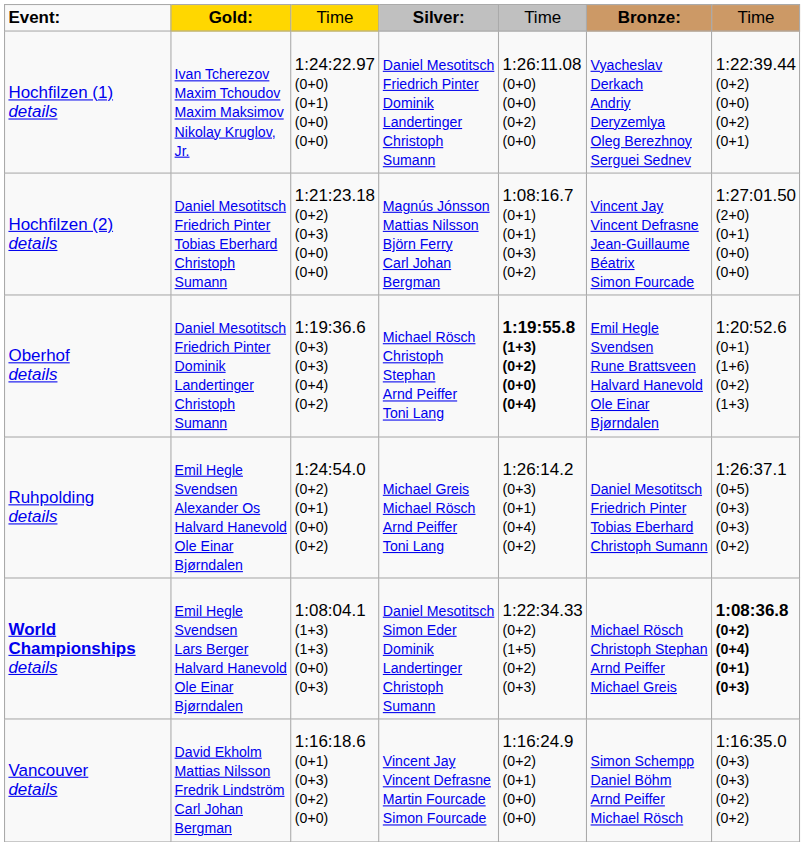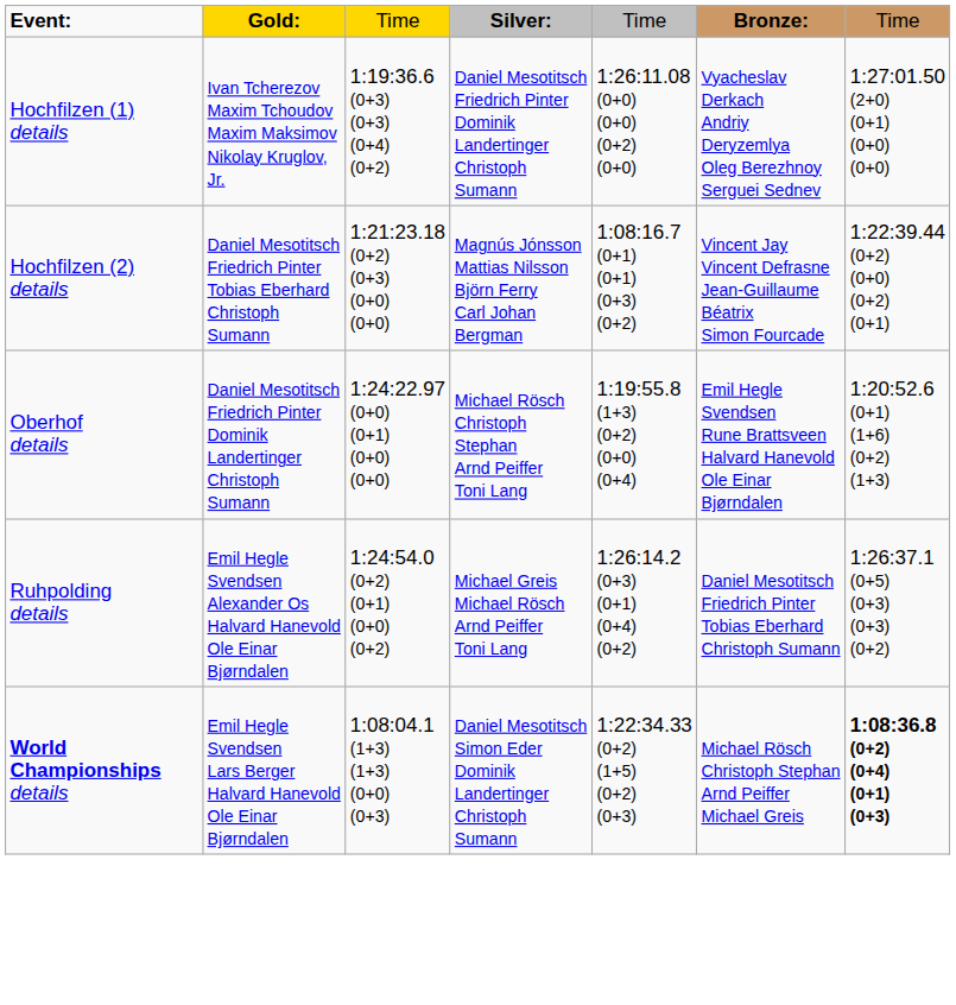Hochfilzen (1) details | column 3: 1:24:22.97 (0+0) (0+1) (0+0) (0+0) -> 1:19:36.6 (0+3) (0+3) (0+4) (0+2)
Hochfilzen (1) details | column 7: 1:22:39.44 (0+2) (0+0) (0+2) (0+1) -> 1:27:01.50 (2+0) (0+1) (0+0) (0+0)
Hochfilzen (2) details | column 7: 1:27:01.50 (2+0) (0+1) (0+0) (0+0) -> 1:22:39.44 (0+2) (0+0) (0+2) (0+1)
Oberhof details | column 3: 1:19:36.6 (0+3) (0+3) (0+4) (0+2) -> 1:24:22.97 (0+0) (0+1) (0+0) (0+0)
Oberhof details | column 5: bold -> normal
- row: Vancouver details | David Ekholm Mattias Nilsson Fredrik Lindström Carl Johan Bergman | 1:16:18.6 (0+1) (0+3) (0+2) (0+0) | Vincent Jay Vincent Defrasne Martin Fourcade Simon Fourcade | 1:16:24.9 (0+2) (0+1) (0+0) (0+0) | Simon Schempp Daniel Böhm Arnd Peiffer Michael Rösch | 1:16:35.0 (0+3) (0+3) (0+2) (0+2)
